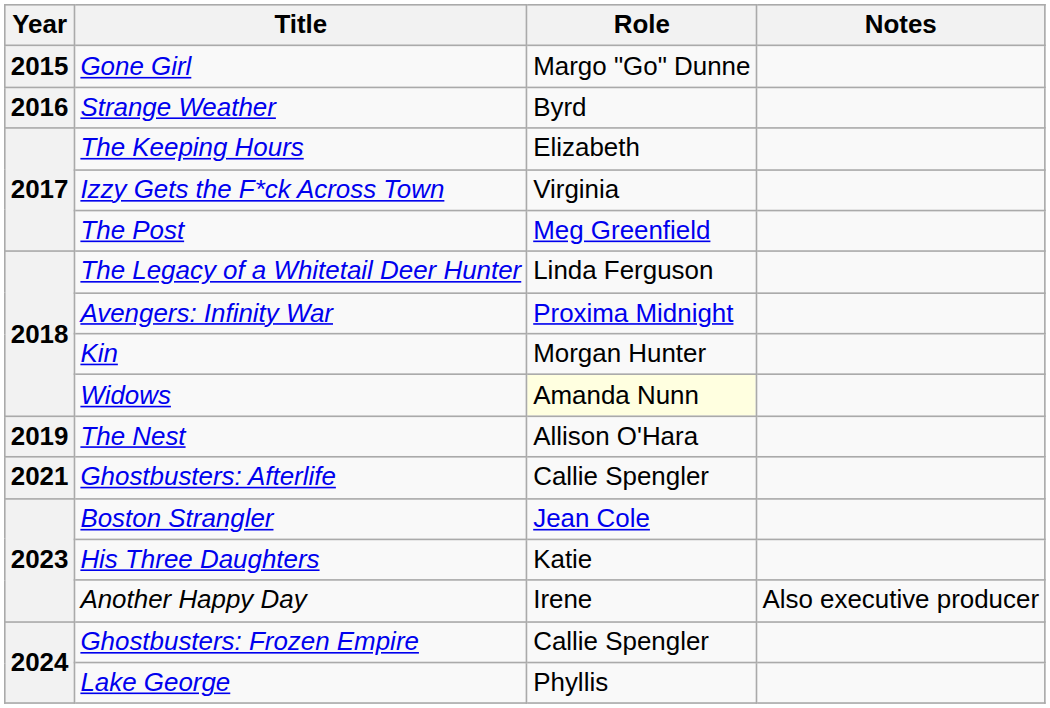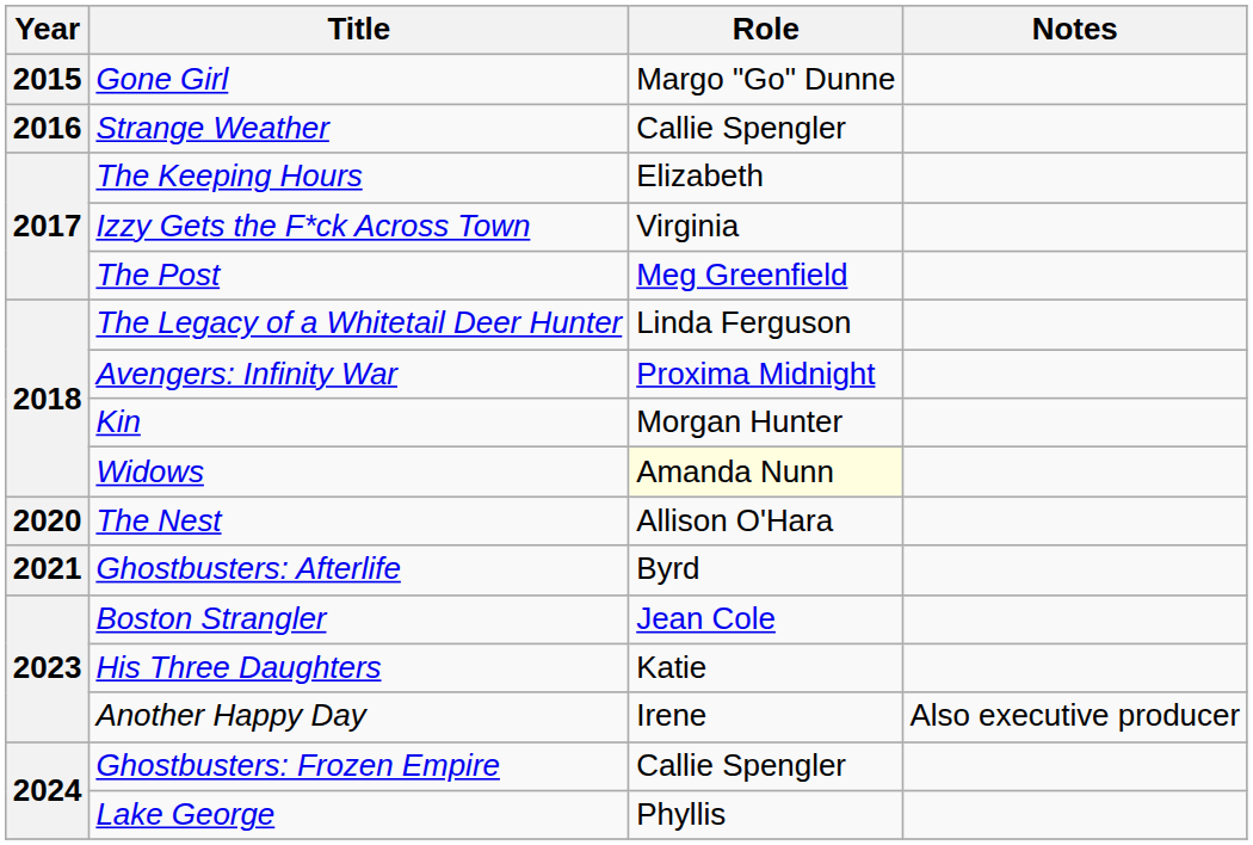Strange Weather | Role: Byrd -> Callie Spengler
The Nest | Year: 2019 -> 2020
Ghostbusters: Afterlife | Role: Callie Spengler -> Byrd
